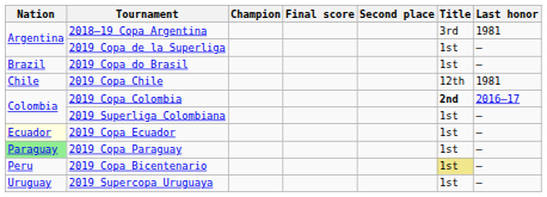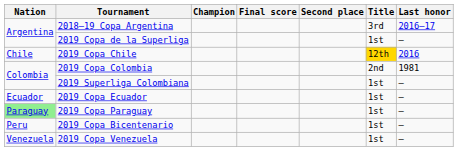2018–19 Copa Argentina | Last honor: 1981 -> 2016–17
- row: Brazil | 2019 Copa do Brasil | 1st | —
2019 Copa Chile | Title: no background -> gold background
2019 Copa Chile | Last honor: 1981 -> 2016
2019 Copa Colombia | Title: bold -> normal
2019 Copa Colombia | Last honor: 2016–17 -> 1981
2019 Copa Ecuador | Nation: lightyellow background -> no background
2019 Copa Bicentenario | Title: khaki background -> no background
- row: Uruguay | 2019 Supercopa Uruguaya | 1st | —
+ row: Venezuela | 2019 Copa Venezuela | 1st | —
